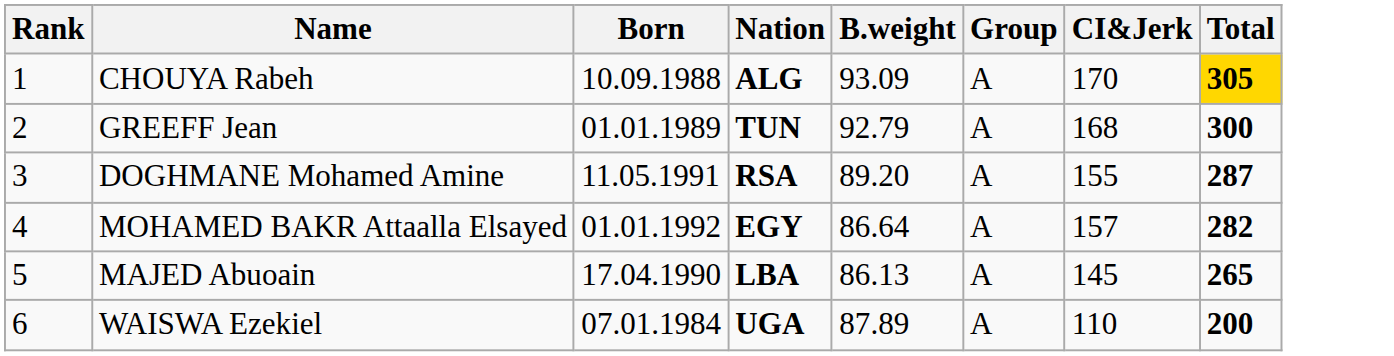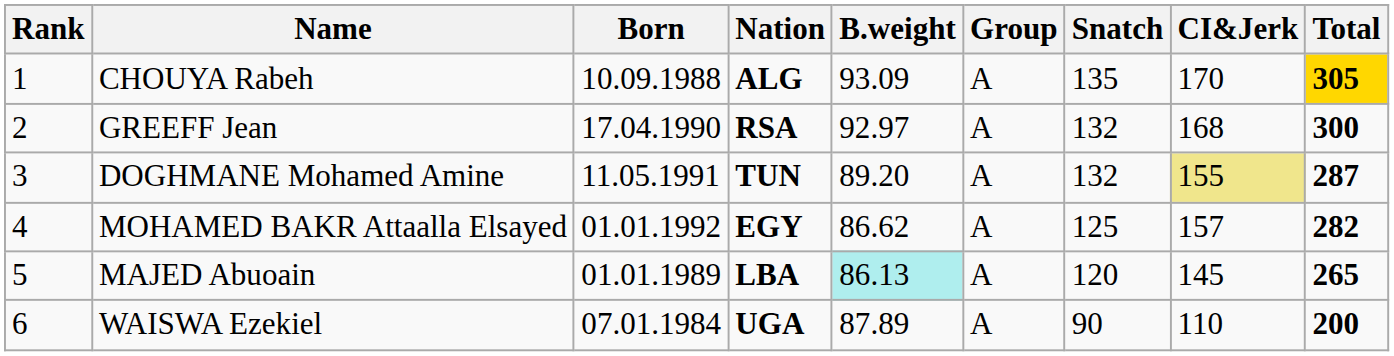+ column: Snatch | 135 | 132 | 132 | 125 | 120 | 90
GREEFF Jean | Born: 01.01.1989 -> 17.04.1990
GREEFF Jean | Nation: TUN -> RSA
GREEFF Jean | B.weight: 92.79 -> 92.97
DOGHMANE Mohamed Amine | Nation: RSA -> TUN
DOGHMANE Mohamed Amine | CI&Jerk: no background -> khaki background
MOHAMED BAKR Attaalla Elsayed | B.weight: 86.64 -> 86.62
MAJED Abuoain | Born: 17.04.1990 -> 01.01.1989
MAJED Abuoain | B.weight: no background -> paleturquoise background
